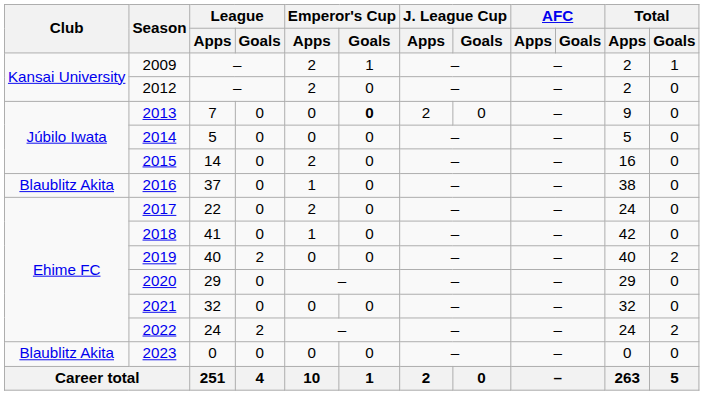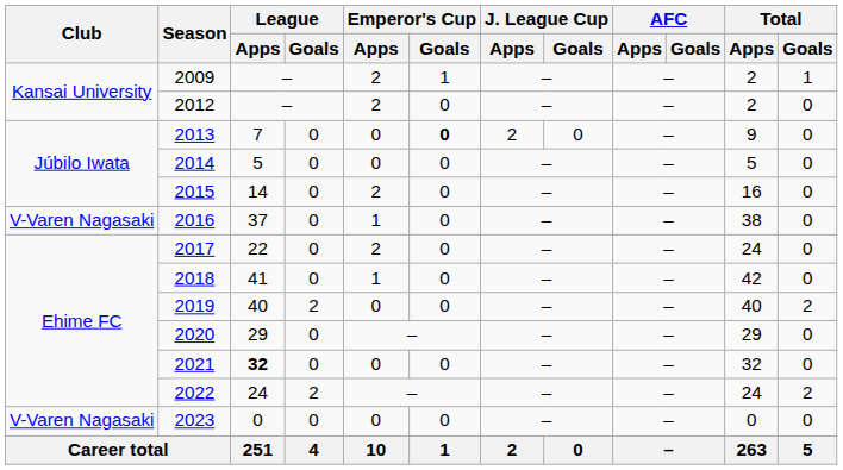2016 | Club: Blaublitz Akita -> V-Varen Nagasaki
2021 | League / Apps: normal -> bold
2023 | Club: Blaublitz Akita -> V-Varen Nagasaki
